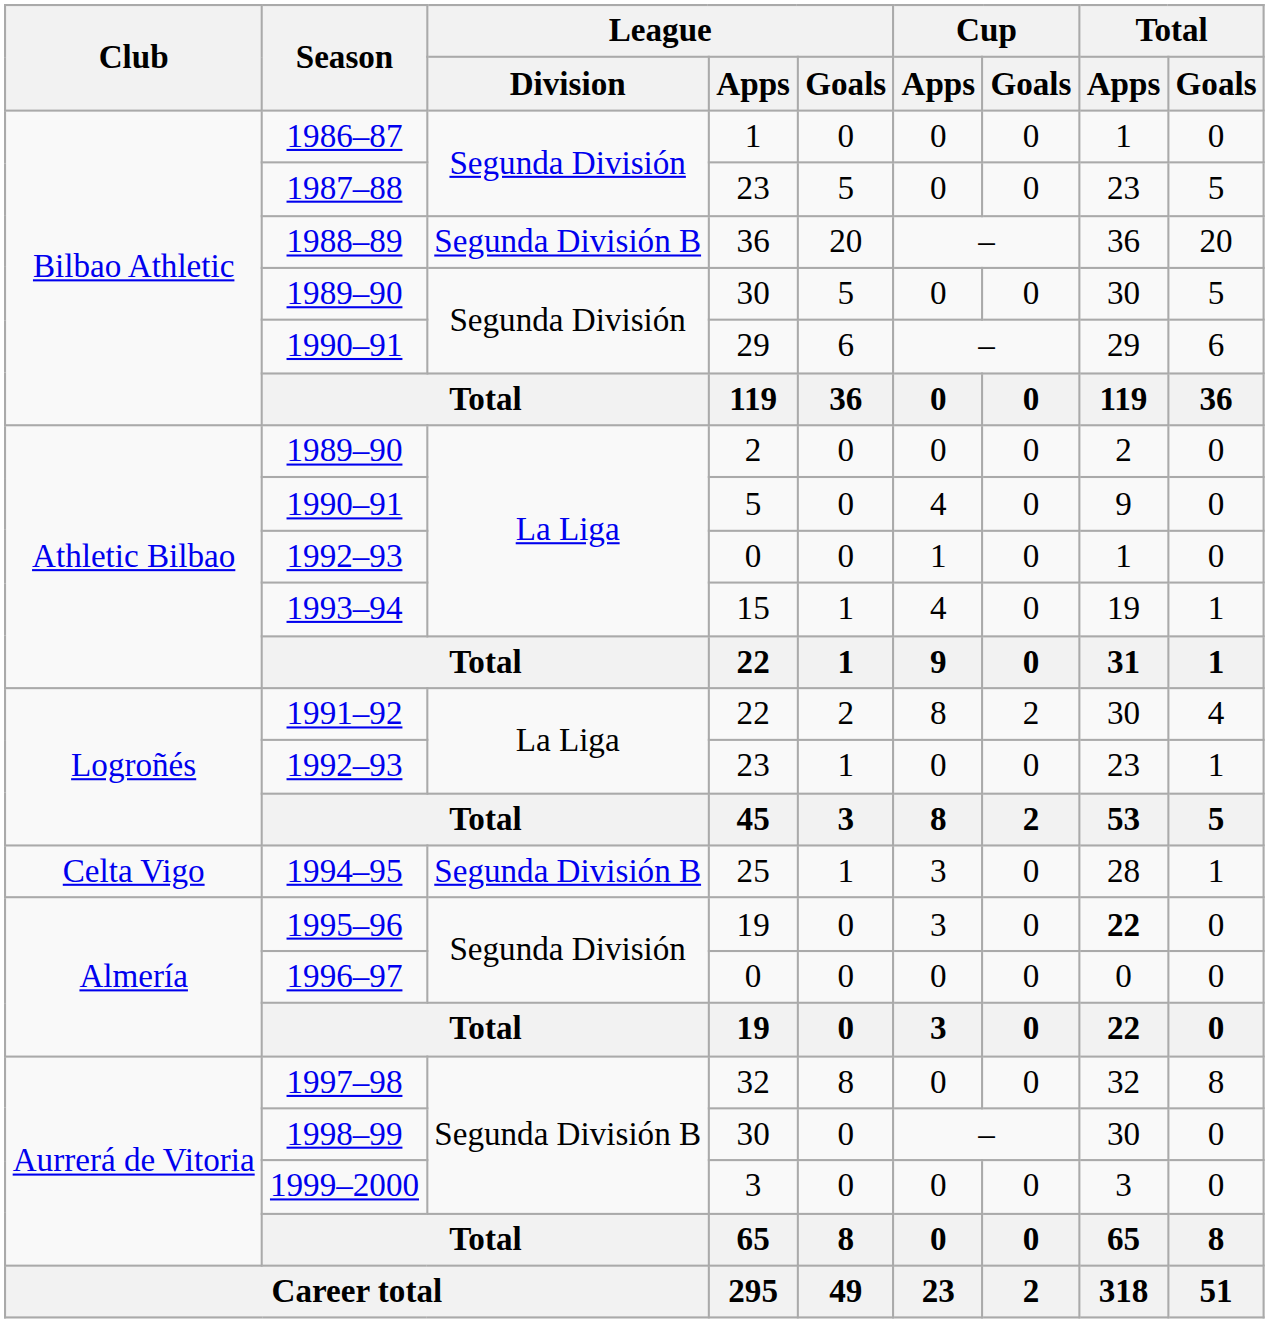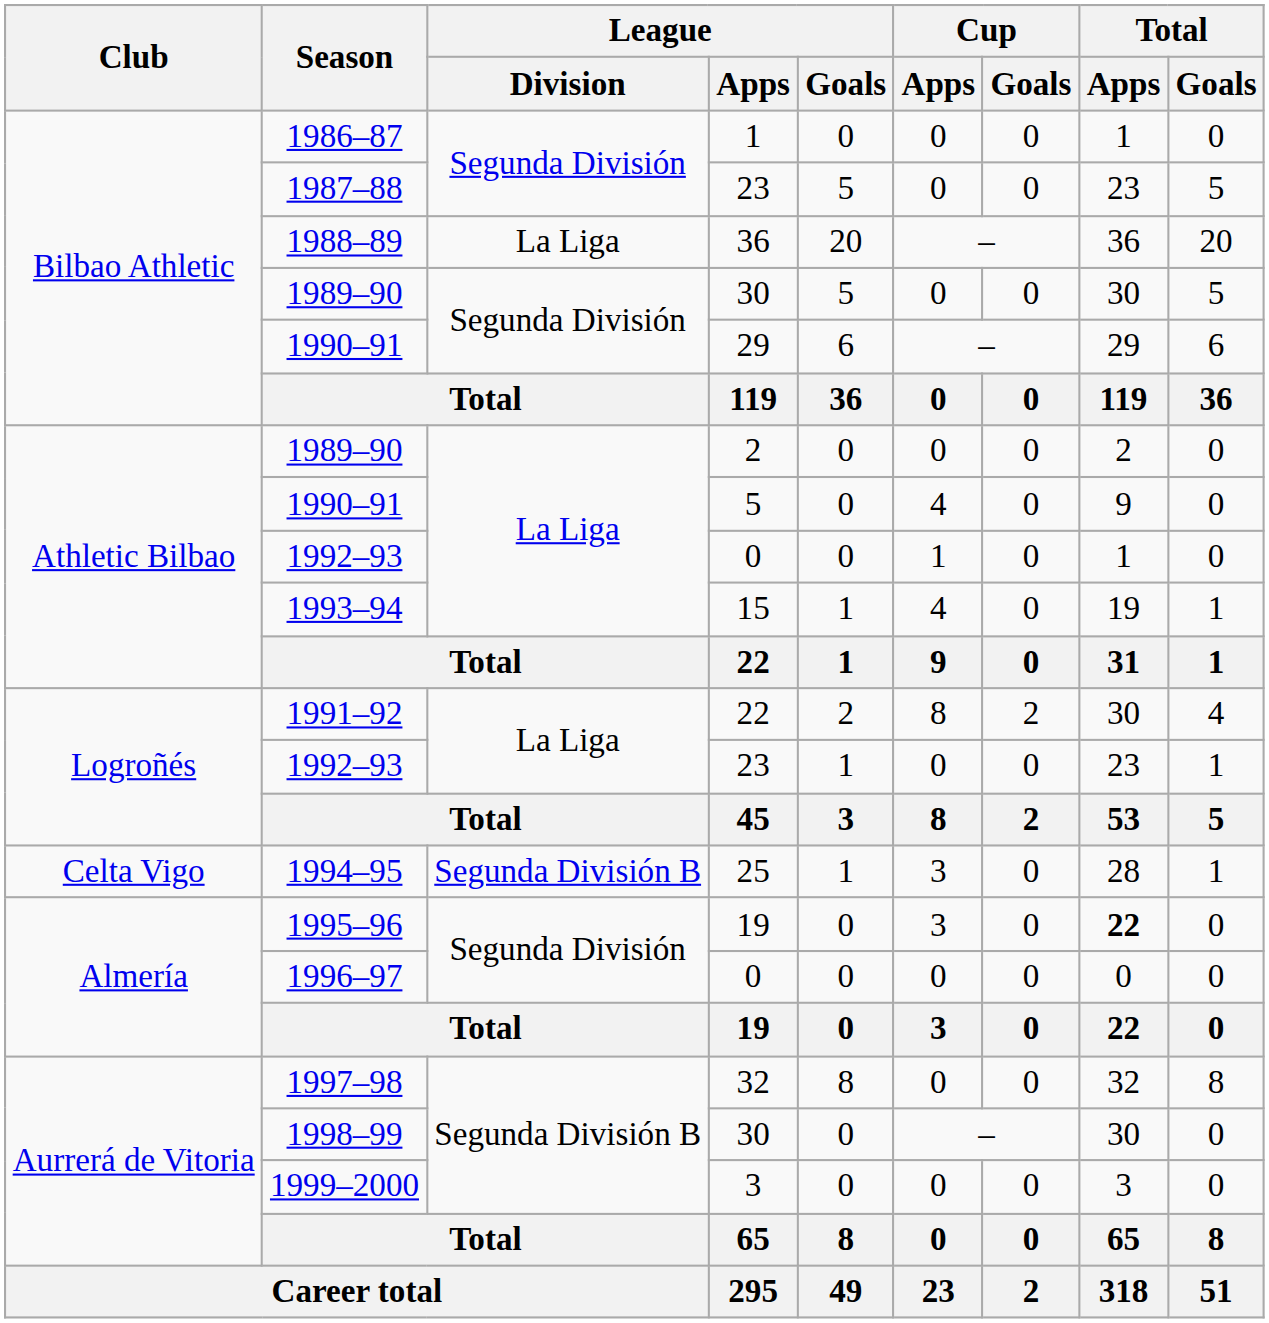1988–89 | League / Division: Segunda División B -> La Liga
